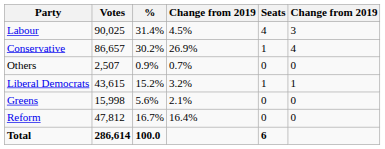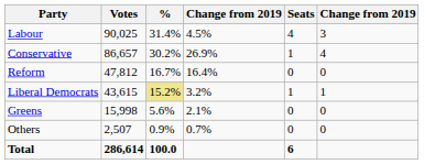rows swapped: Reform <-> Others
Liberal Democrats | %: no background -> khaki background
